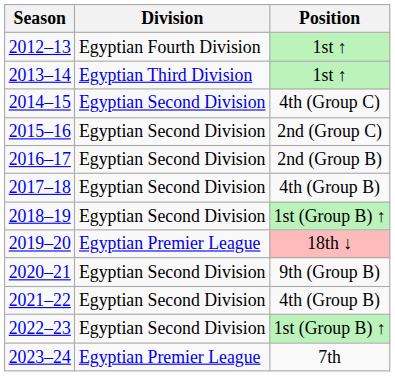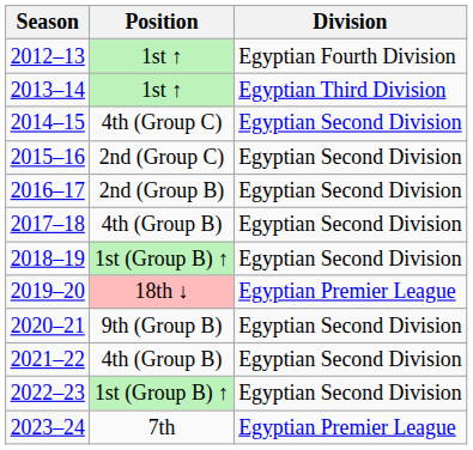columns swapped: Division <-> Position
